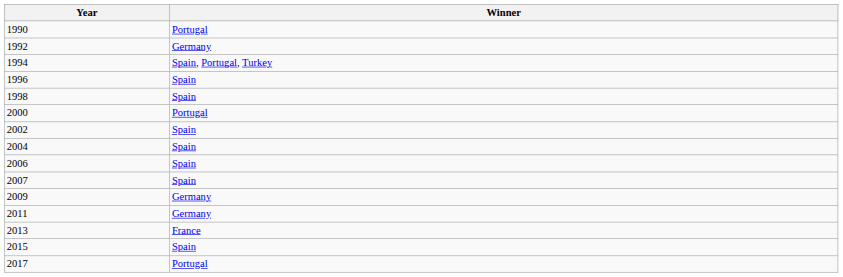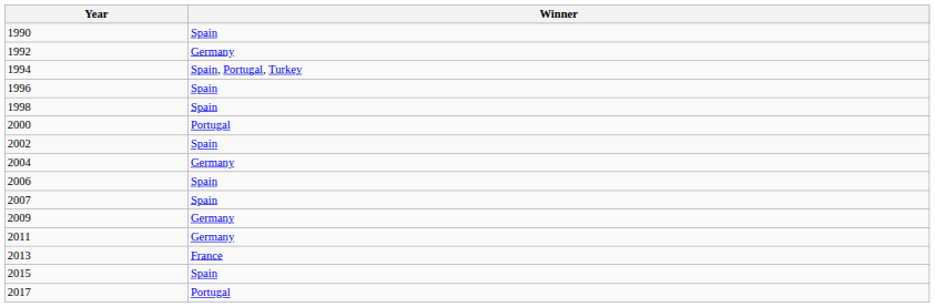1990 | Winner: Portugal -> Spain
2004 | Winner: Spain -> Germany
